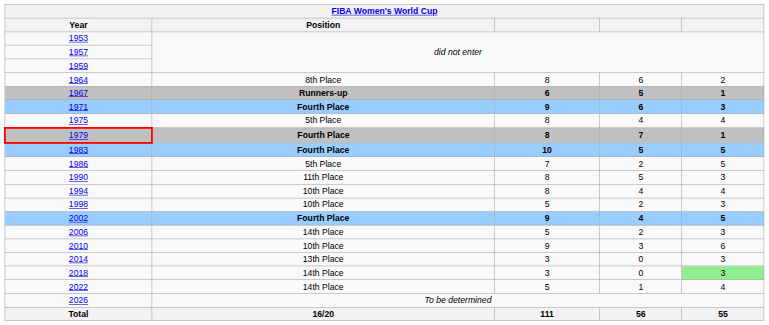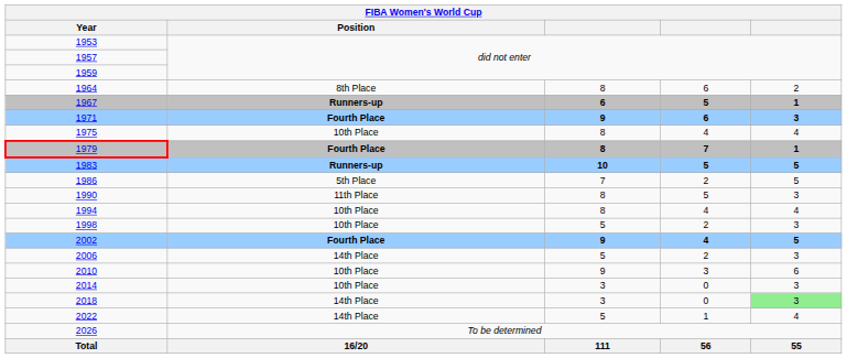1975 | Position: 5th Place -> 10th Place
1983 | Position: Fourth Place -> Runners-up
2014 | Position: 13th Place -> 10th Place
